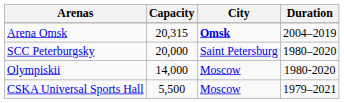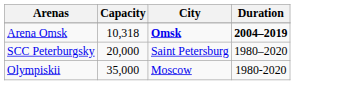Arena Omsk | Capacity: 20,315 -> 10,318
Arena Omsk | Duration: normal -> bold
Olympiskii | Capacity: 14,000 -> 35,000
- row: CSKA Universal Sports Hall | 5,500 | Moscow | 1979–2021
